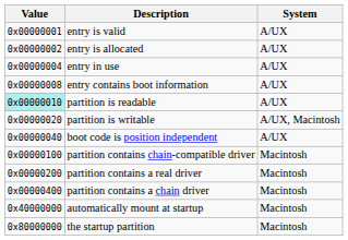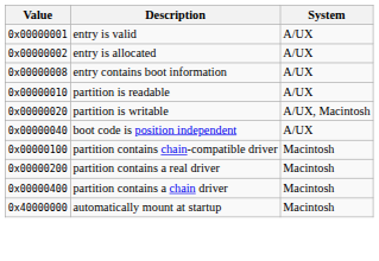- row: 0x00000004 | entry in use | A/UX
partition is readable | Value: paleturquoise background -> no background
- row: 0x80000000 | the startup partition | Macintosh
